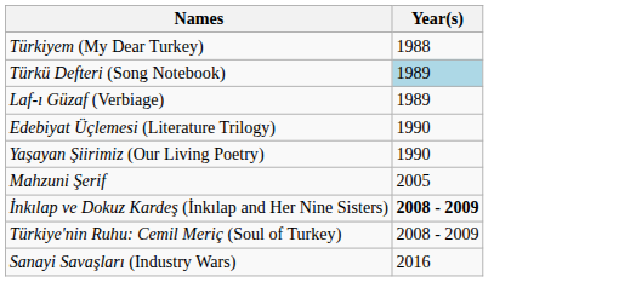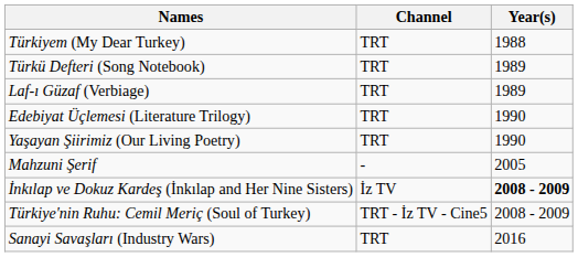+ column: Channel | TRT | TRT | TRT | TRT | TRT | - | İz TV | TRT - İz TV - Cine5 | TRT
Türkü Defteri (Song Notebook) | Year(s): lightblue background -> no background
